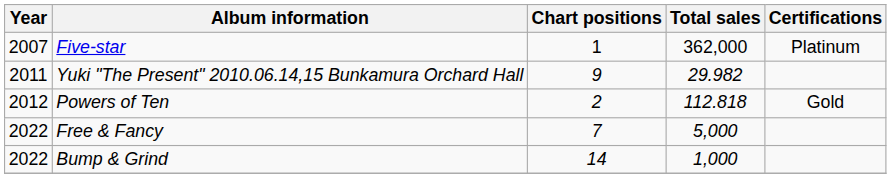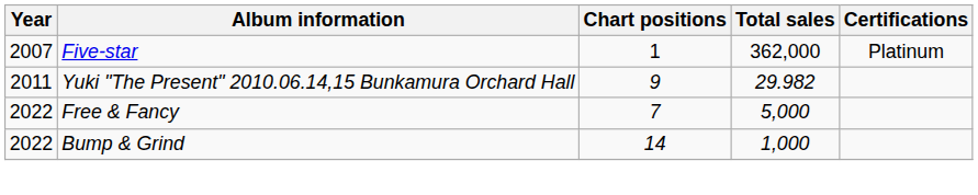- row: 2012 | Powers of Ten | 2 | 112.818 | Gold
